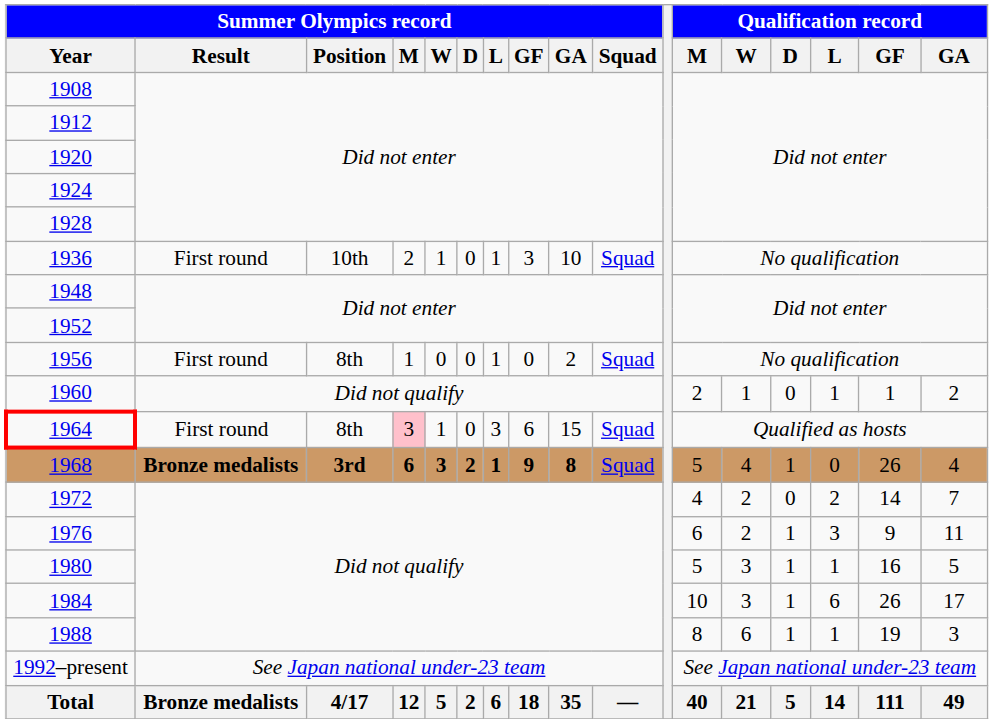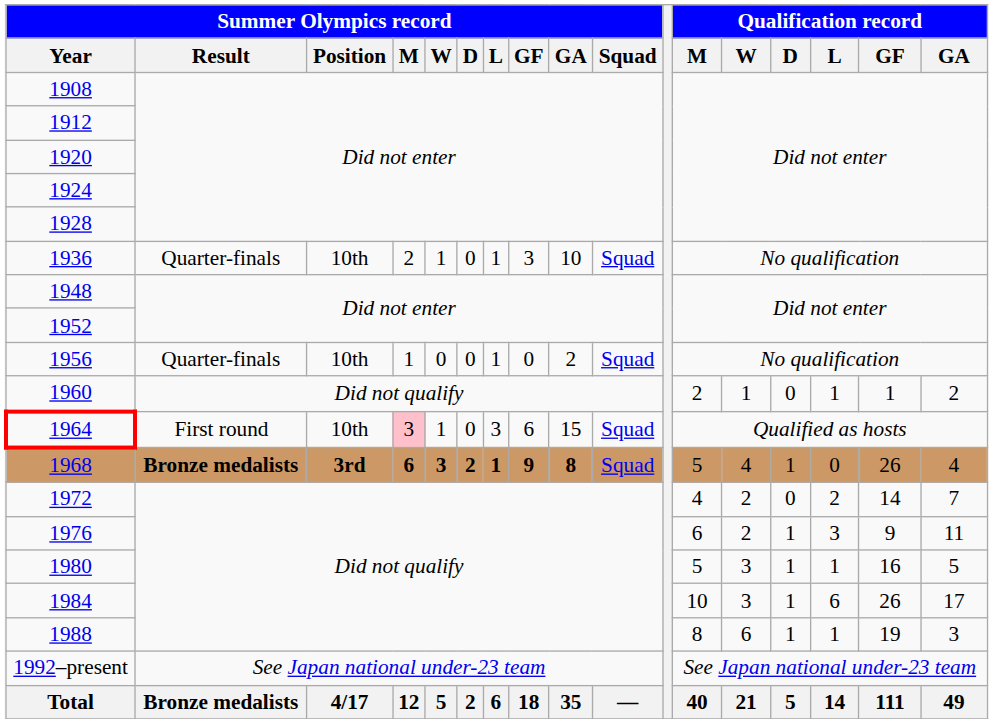1936 | Summer Olympics record / Result: First round -> Quarter-finals
1956 | Summer Olympics record / Result: First round -> Quarter-finals
1956 | Summer Olympics record / Position: 8th -> 10th
1964 | Summer Olympics record / Position: 8th -> 10th
